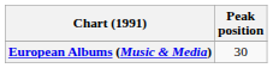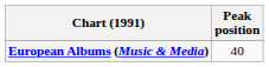European Albums (Music & Media) | Peak position: 30 -> 40
